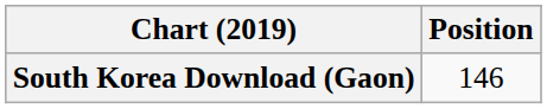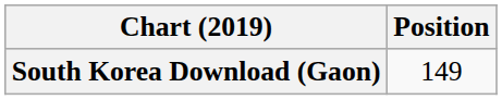South Korea Download (Gaon) | Position: 146 -> 149
